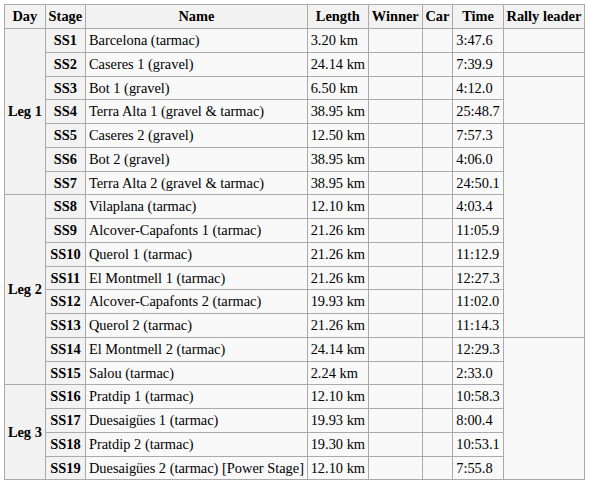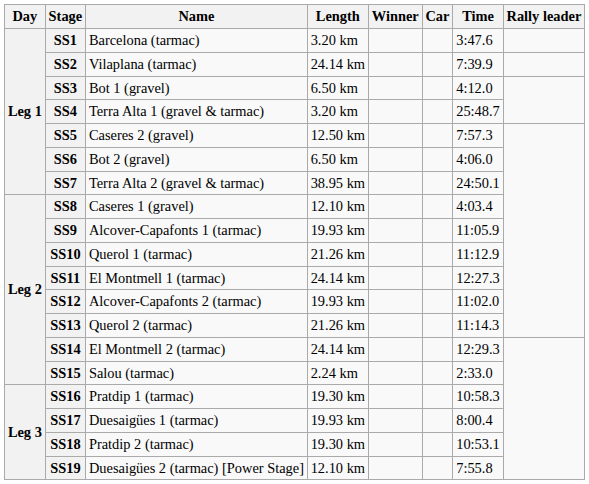SS2 | Name: Caseres 1 (gravel) -> Vilaplana (tarmac)
SS4 | Length: 38.95 km -> 3.20 km
SS6 | Length: 38.95 km -> 6.50 km
SS8 | Name: Vilaplana (tarmac) -> Caseres 1 (gravel)
SS9 | Length: 21.26 km -> 19.93 km
SS11 | Length: 21.26 km -> 24.14 km
SS16 | Length: 12.10 km -> 19.30 km
